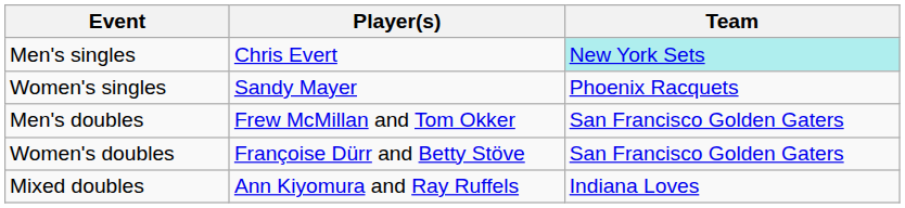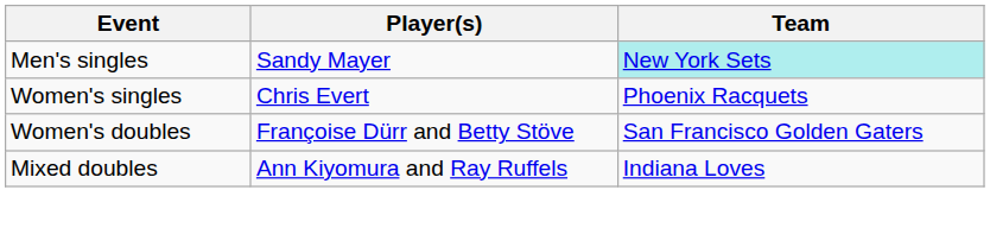Men's singles | Player(s): Chris Evert -> Sandy Mayer
Women's singles | Player(s): Sandy Mayer -> Chris Evert
- row: Men's doubles | Frew McMillan and Tom Okker | San Francisco Golden Gaters
